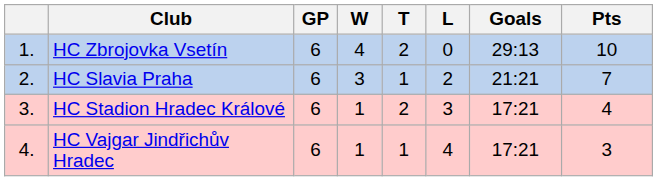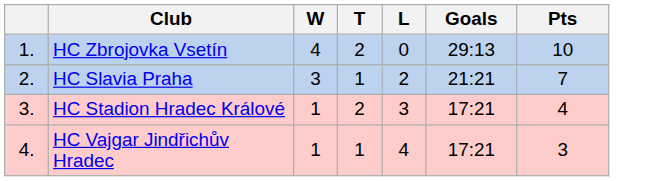- column: GP | 6 | 6 | 6 | 6
